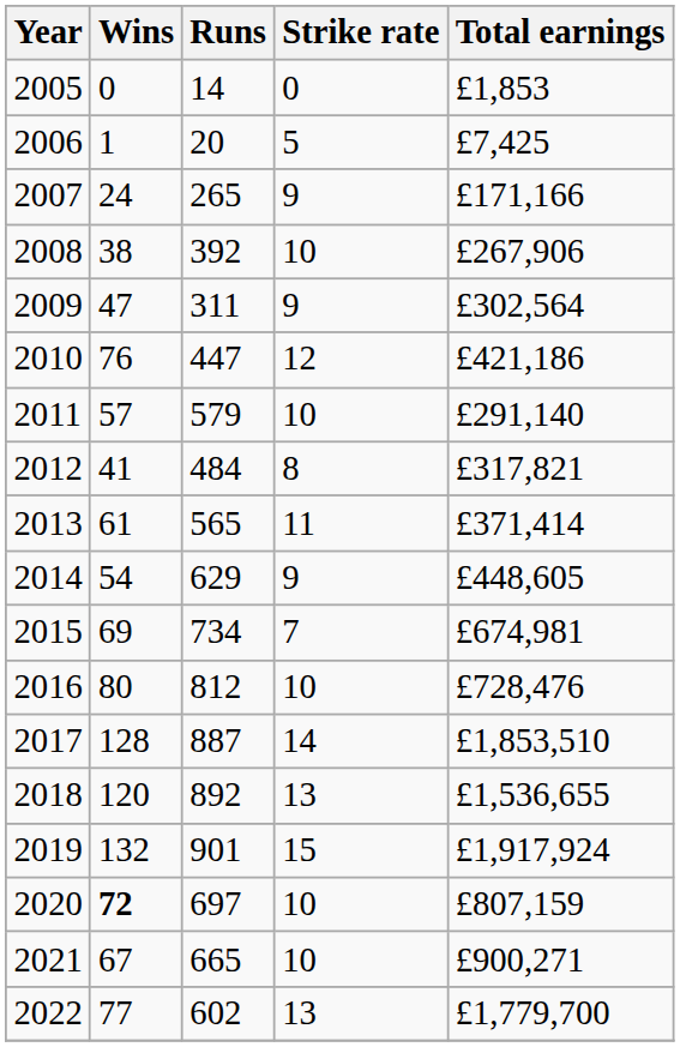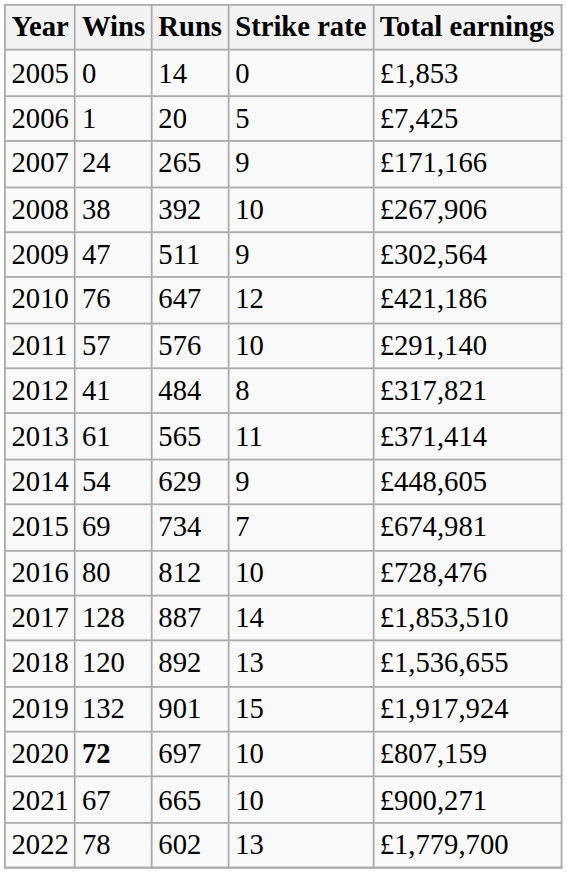2009 | Runs: 311 -> 511
2010 | Runs: 447 -> 647
2011 | Runs: 579 -> 576
2022 | Wins: 77 -> 78
